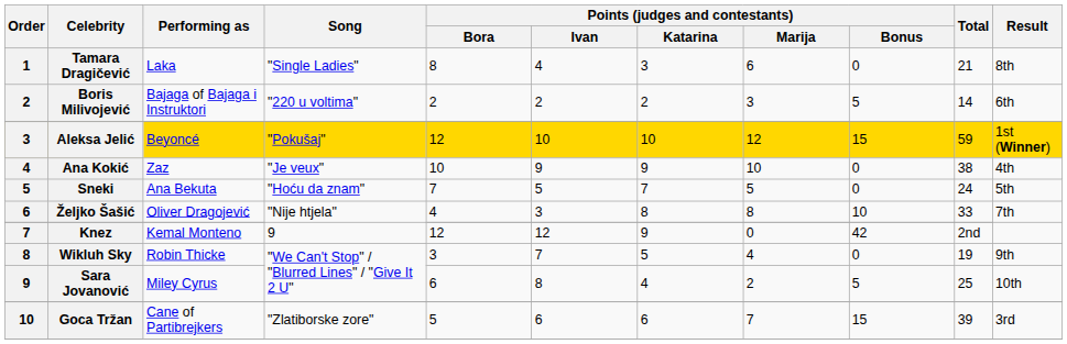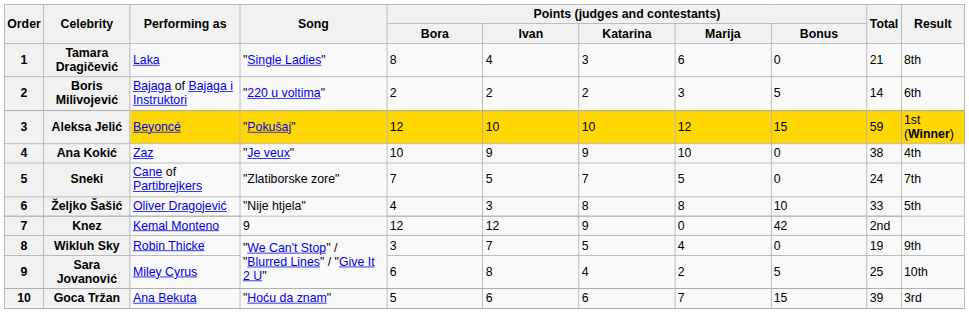Sneki | Performing as: Ana Bekuta -> Cane of Partibrejkers
Sneki | Song: "Hoću da znam" -> "Zlatiborske zore"
Sneki | Result: 5th -> 7th
Željko Šašić | Result: 7th -> 5th
Goca Tržan | Performing as: Cane of Partibrejkers -> Ana Bekuta
Goca Tržan | Song: "Zlatiborske zore" -> "Hoću da znam"
